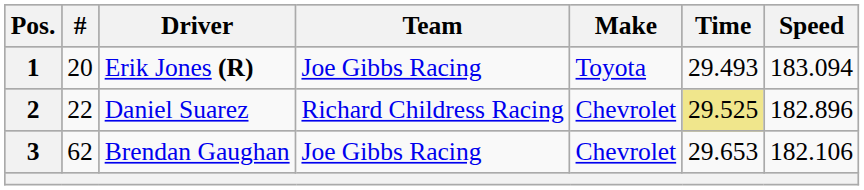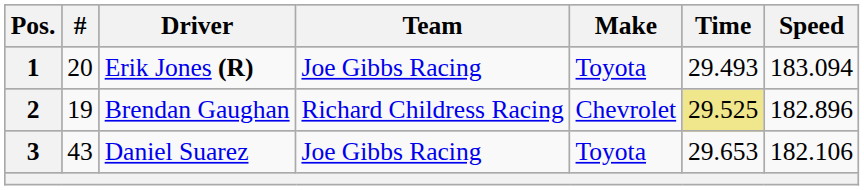2 | #: 22 -> 19
2 | Driver: Daniel Suarez -> Brendan Gaughan
3 | #: 62 -> 43
3 | Driver: Brendan Gaughan -> Daniel Suarez
3 | Make: Chevrolet -> Toyota
